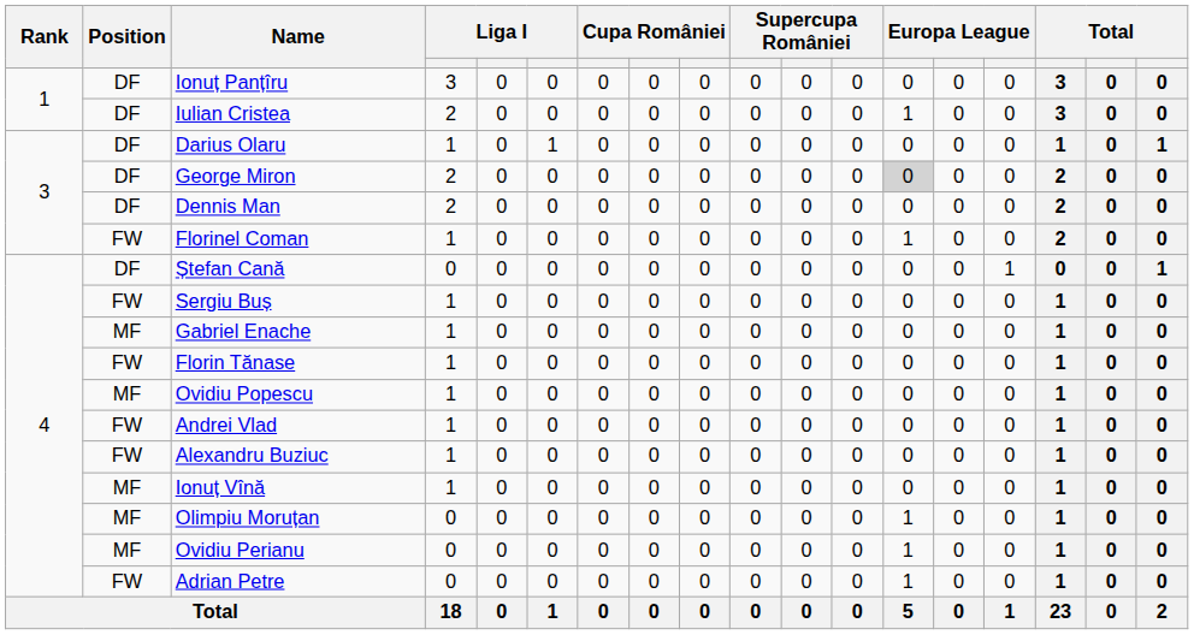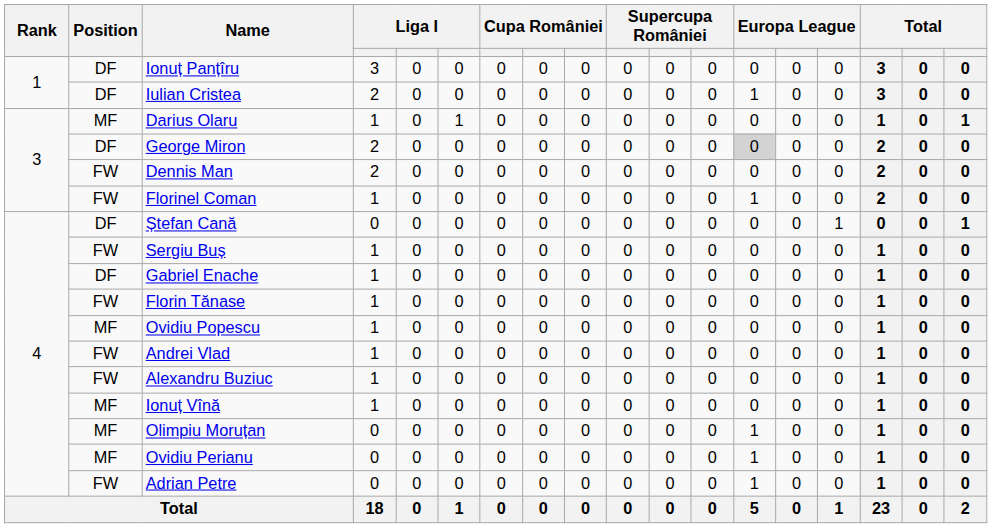Darius Olaru | Position: DF -> MF
Dennis Man | Position: DF -> FW
Gabriel Enache | Position: MF -> DF
